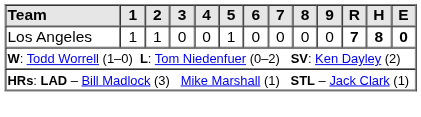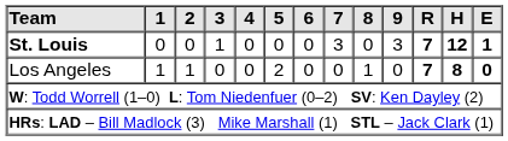+ row: St. Louis | 0 | 0 | 1 | 0 | 0 | 0 | 3 | 0 | 3 | 7 | 12 | 1
Los Angeles | 5: 1 -> 2
Los Angeles | 8: 0 -> 1
